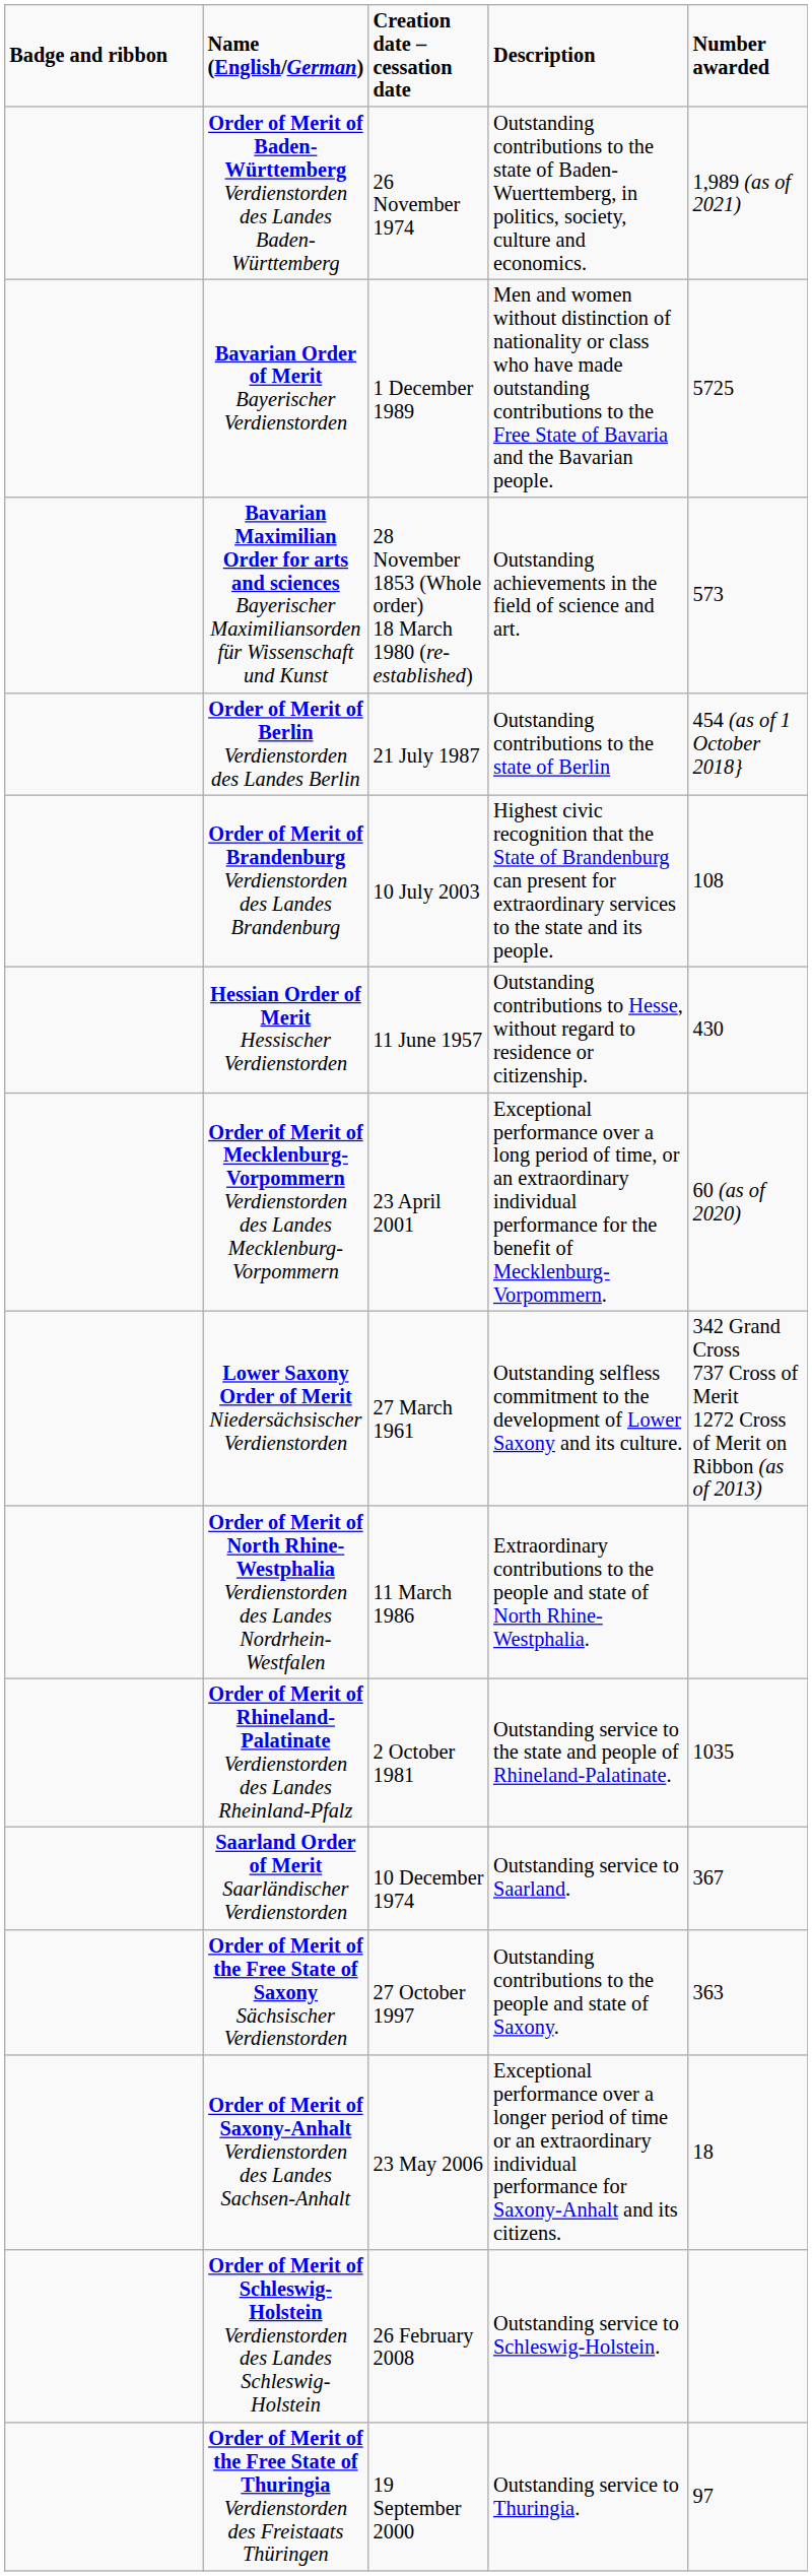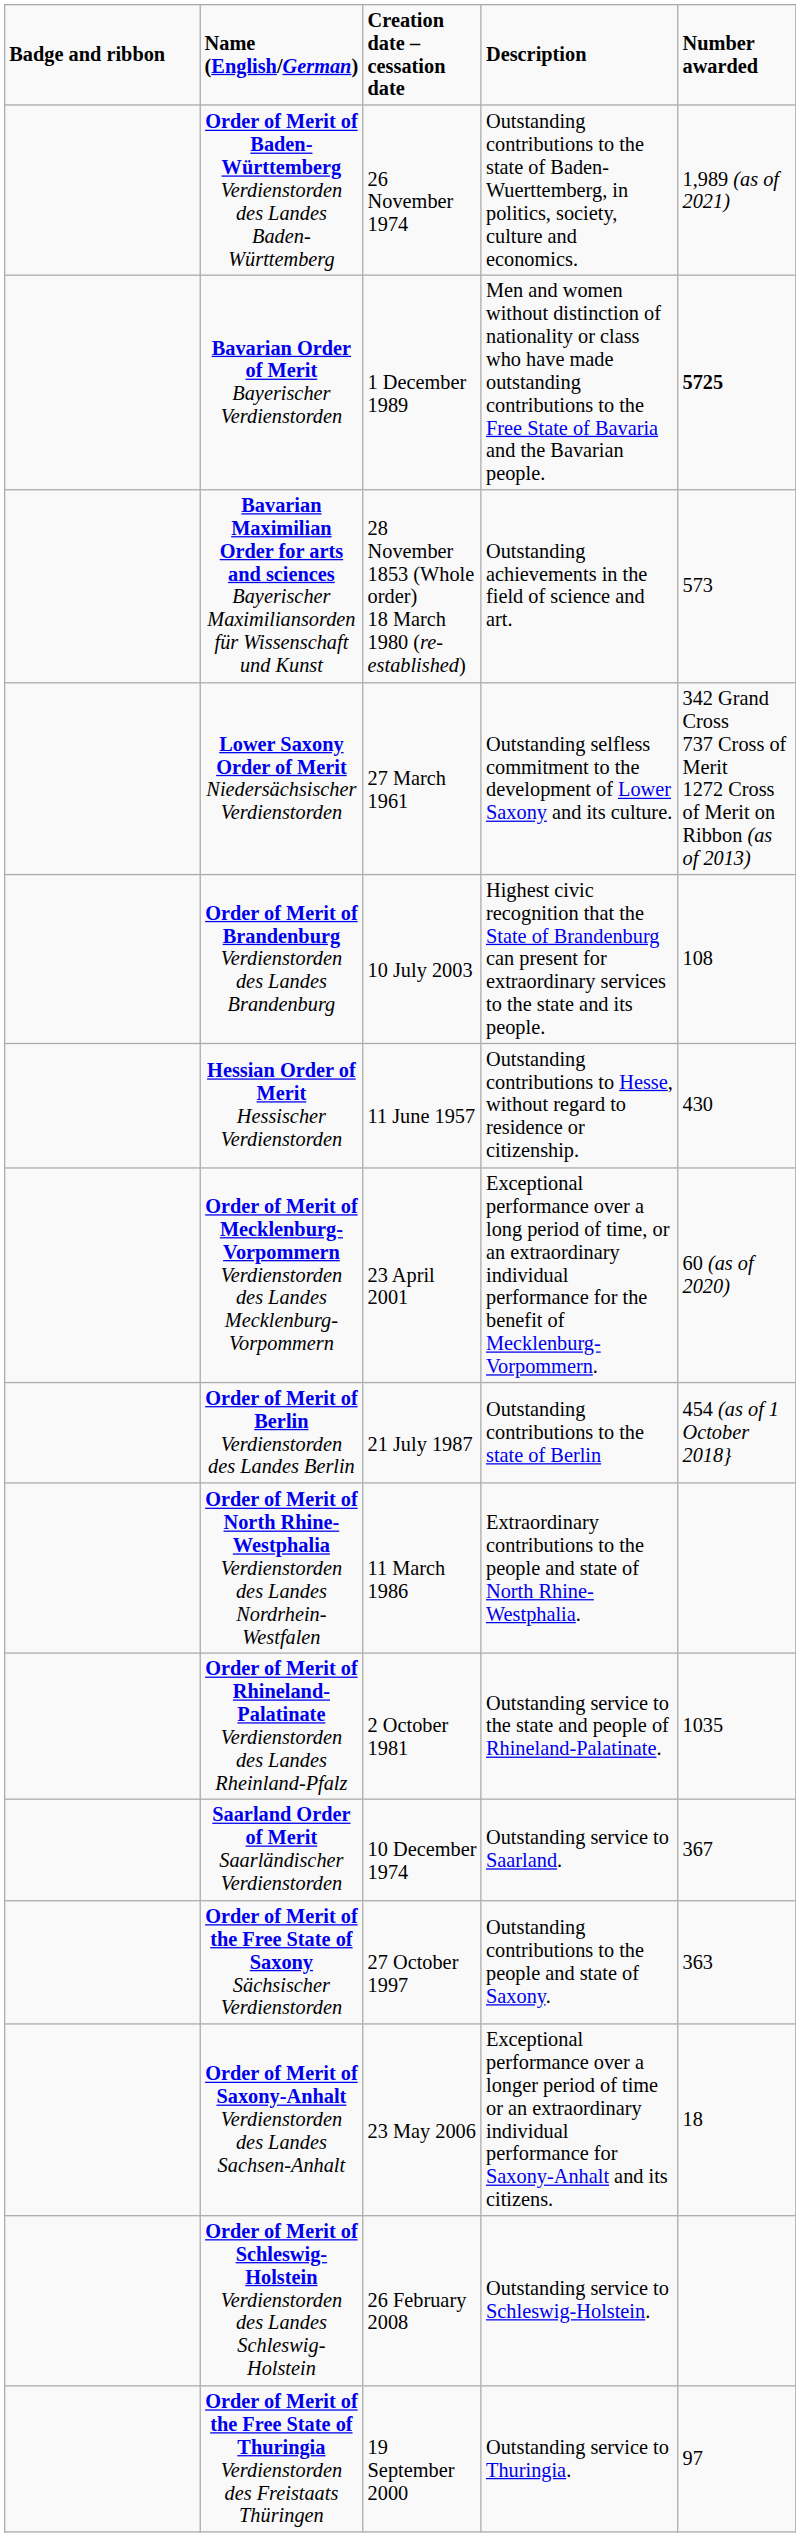Bavarian Order of Merit Bayerischer Verdienstorden | Number awarded: normal -> bold
rows swapped: Order of Merit of Berlin Verdienstorden des Landes Berlin <-> Lower Saxony Order of Merit Niedersächsischer Verdienstorden
